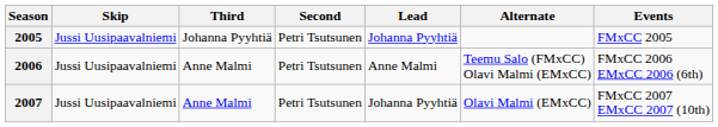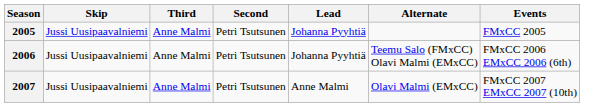2005 | Third: Johanna Pyyhtiä -> Anne Malmi
2006 | Lead: Anne Malmi -> Johanna Pyyhtiä
2007 | Lead: Johanna Pyyhtiä -> Anne Malmi
